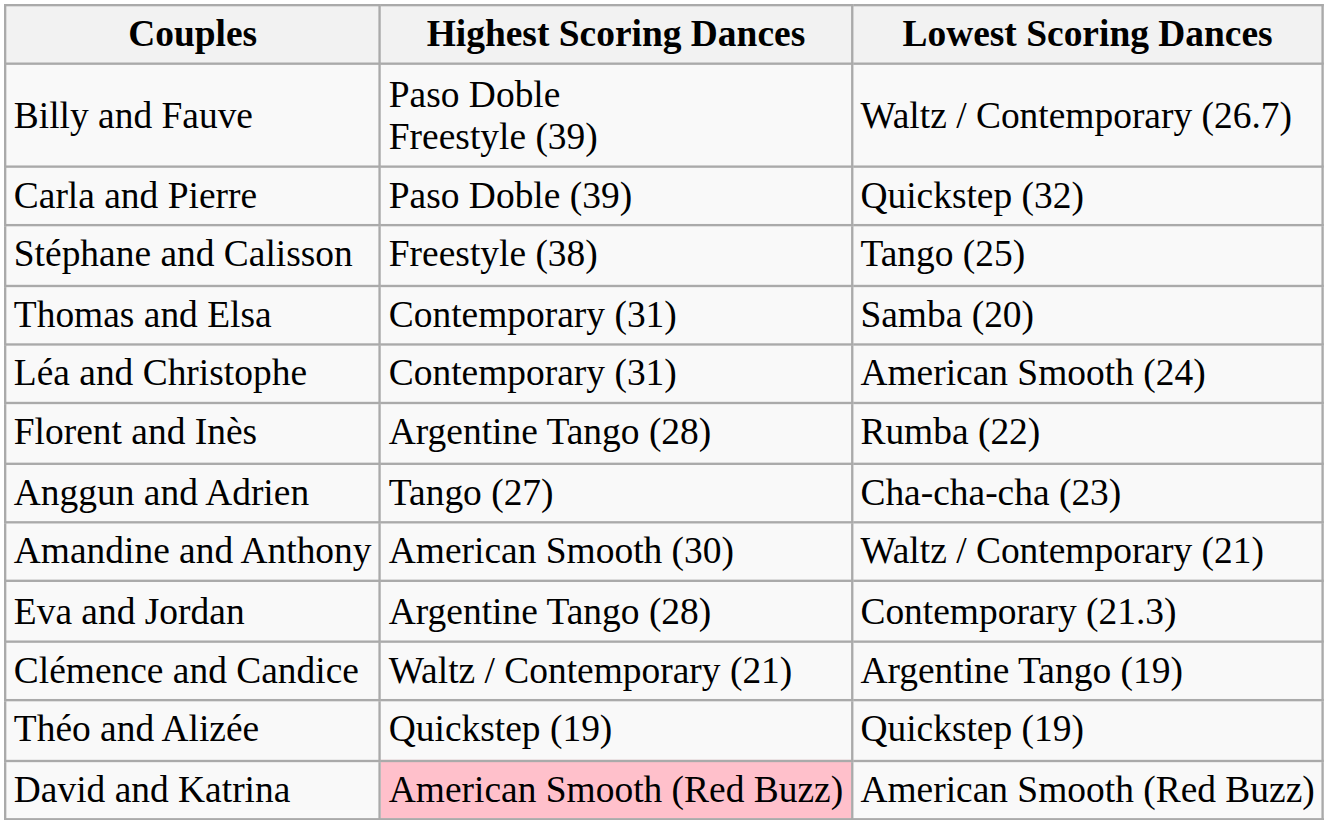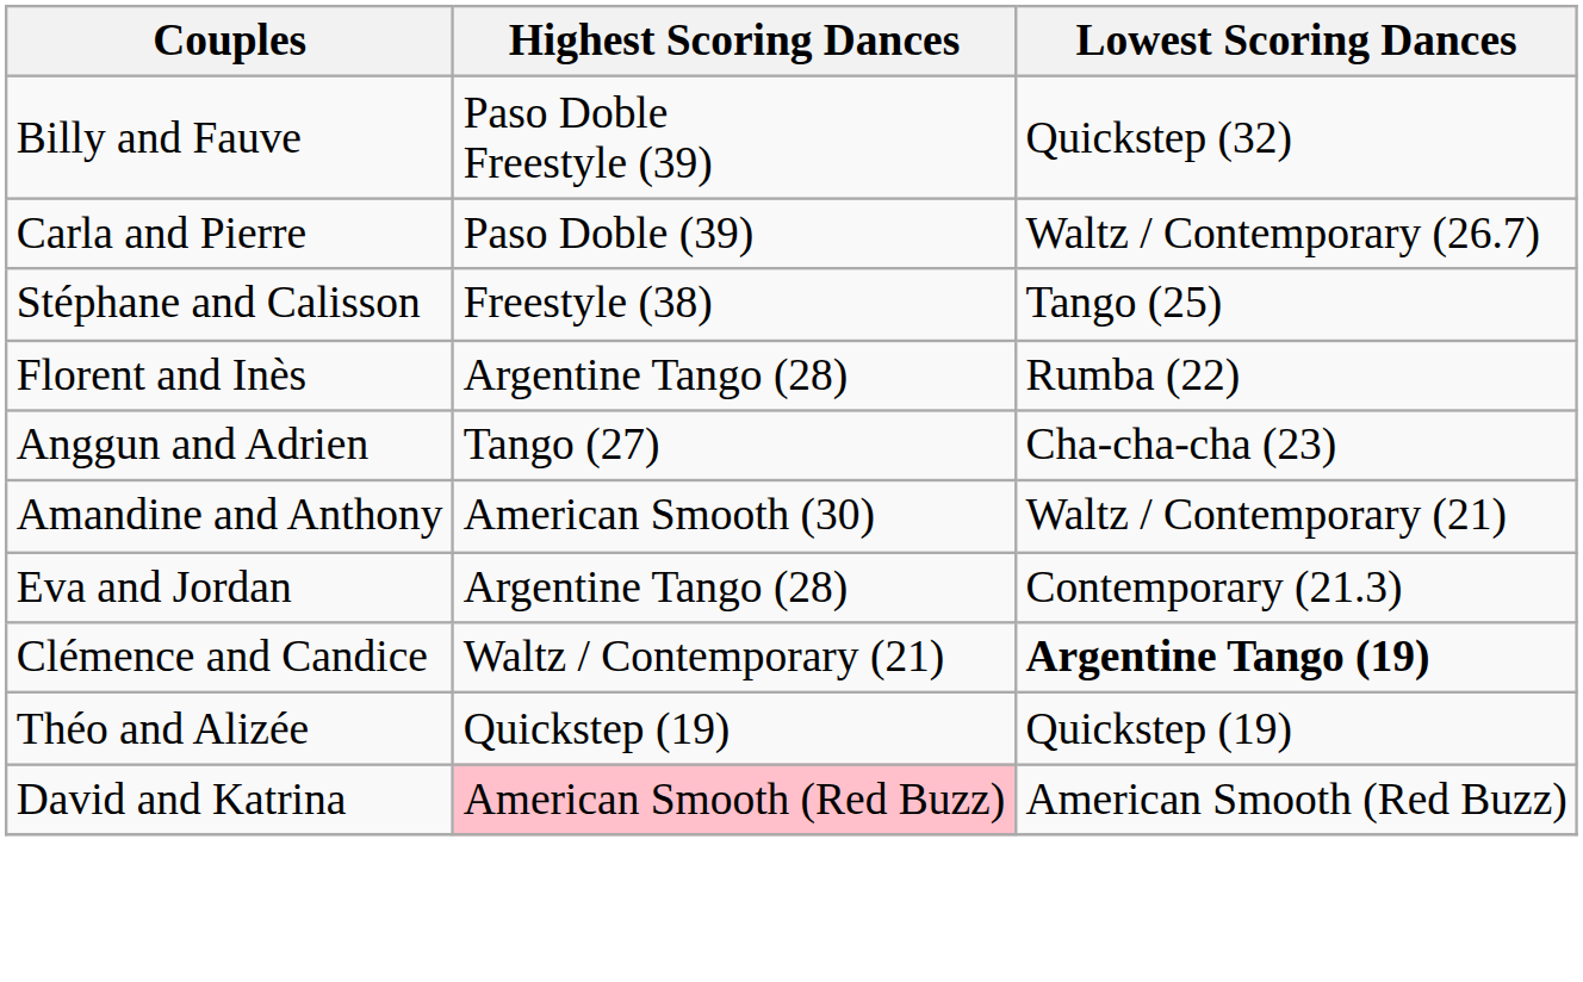Billy and Fauve | Lowest Scoring Dances: Waltz / Contemporary (26.7) -> Quickstep (32)
Carla and Pierre | Lowest Scoring Dances: Quickstep (32) -> Waltz / Contemporary (26.7)
- row: Thomas and Elsa | Contemporary (31) | Samba (20)
- row: Léa and Christophe | Contemporary (31) | American Smooth (24)
Clémence and Candice | Lowest Scoring Dances: normal -> bold
